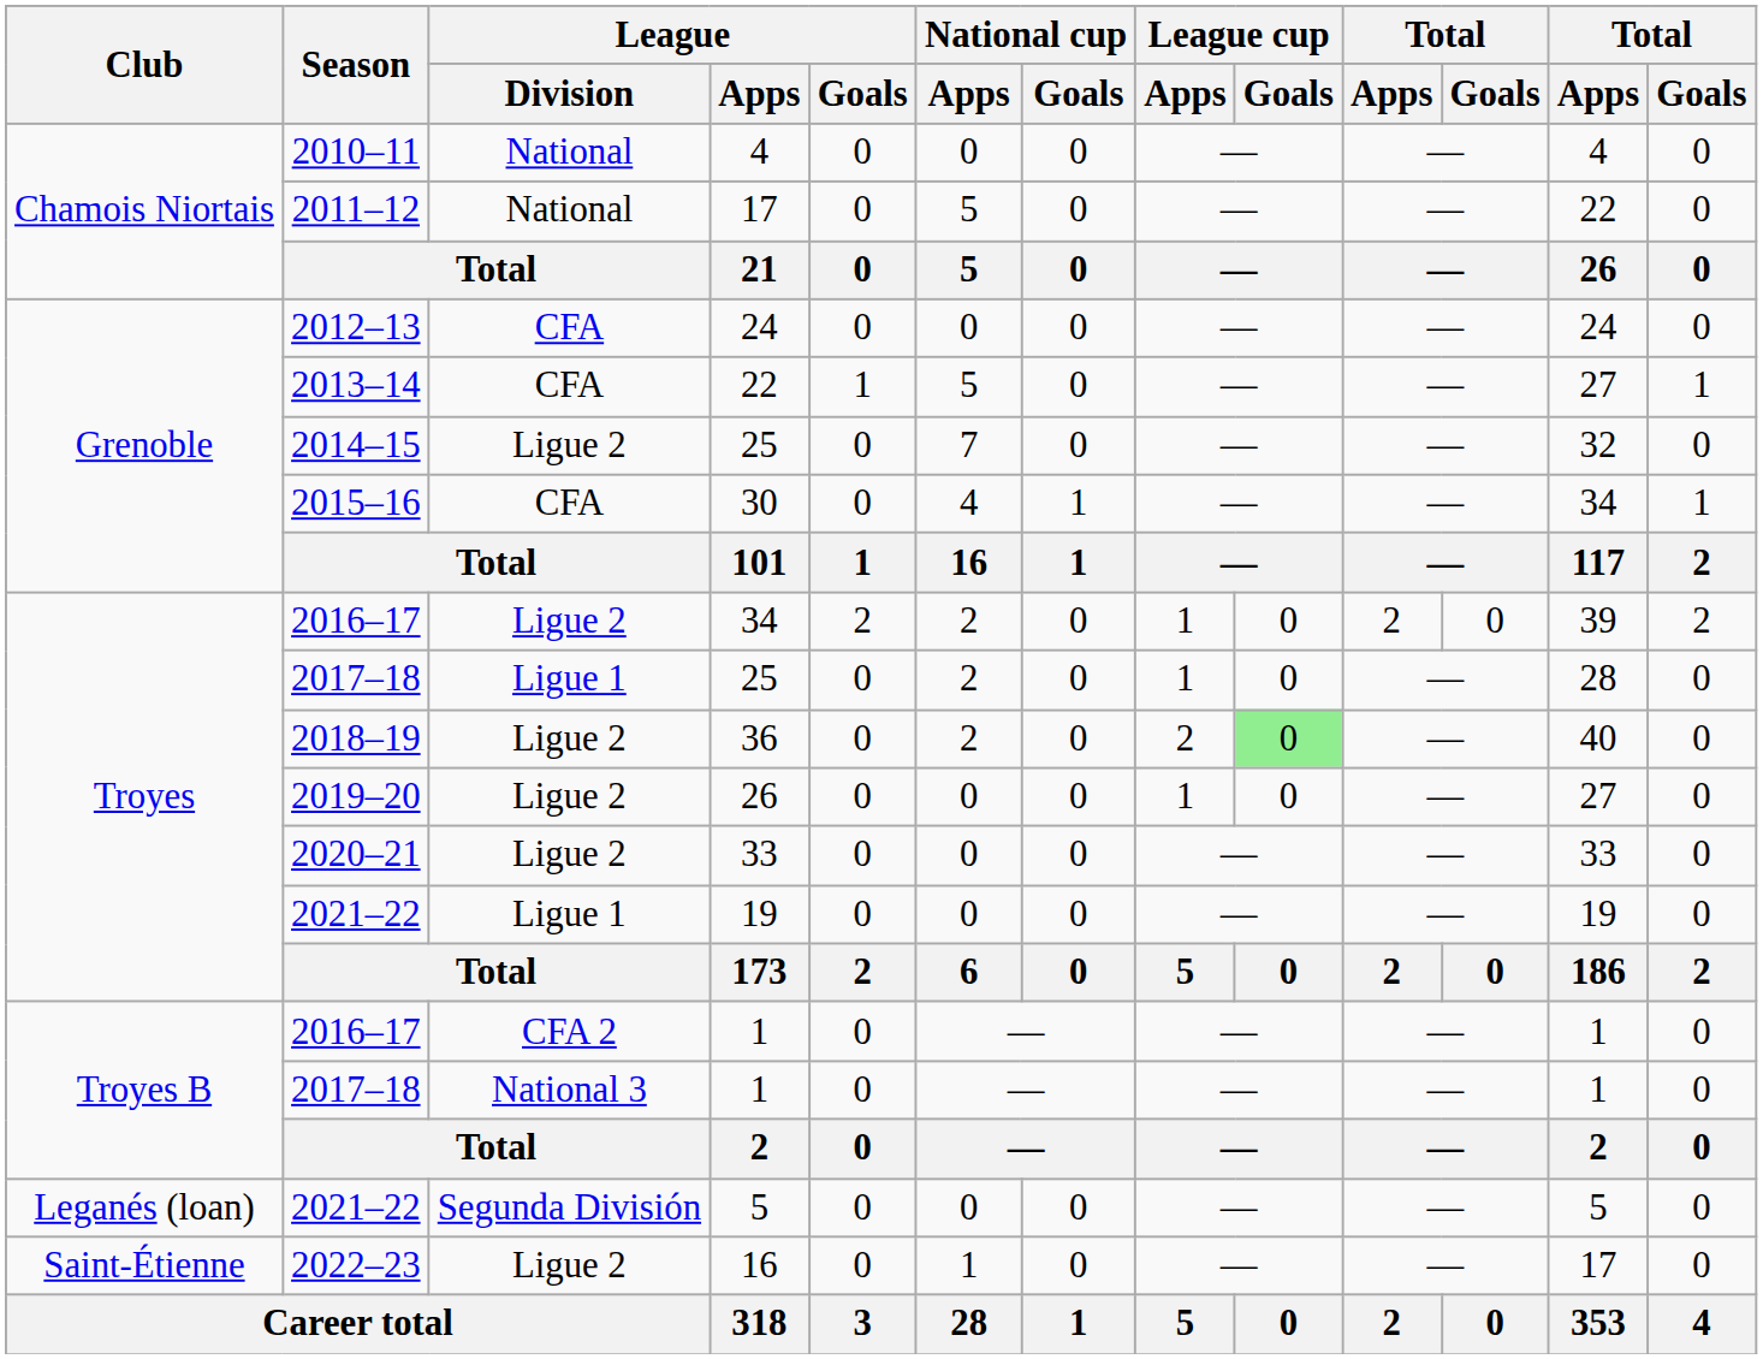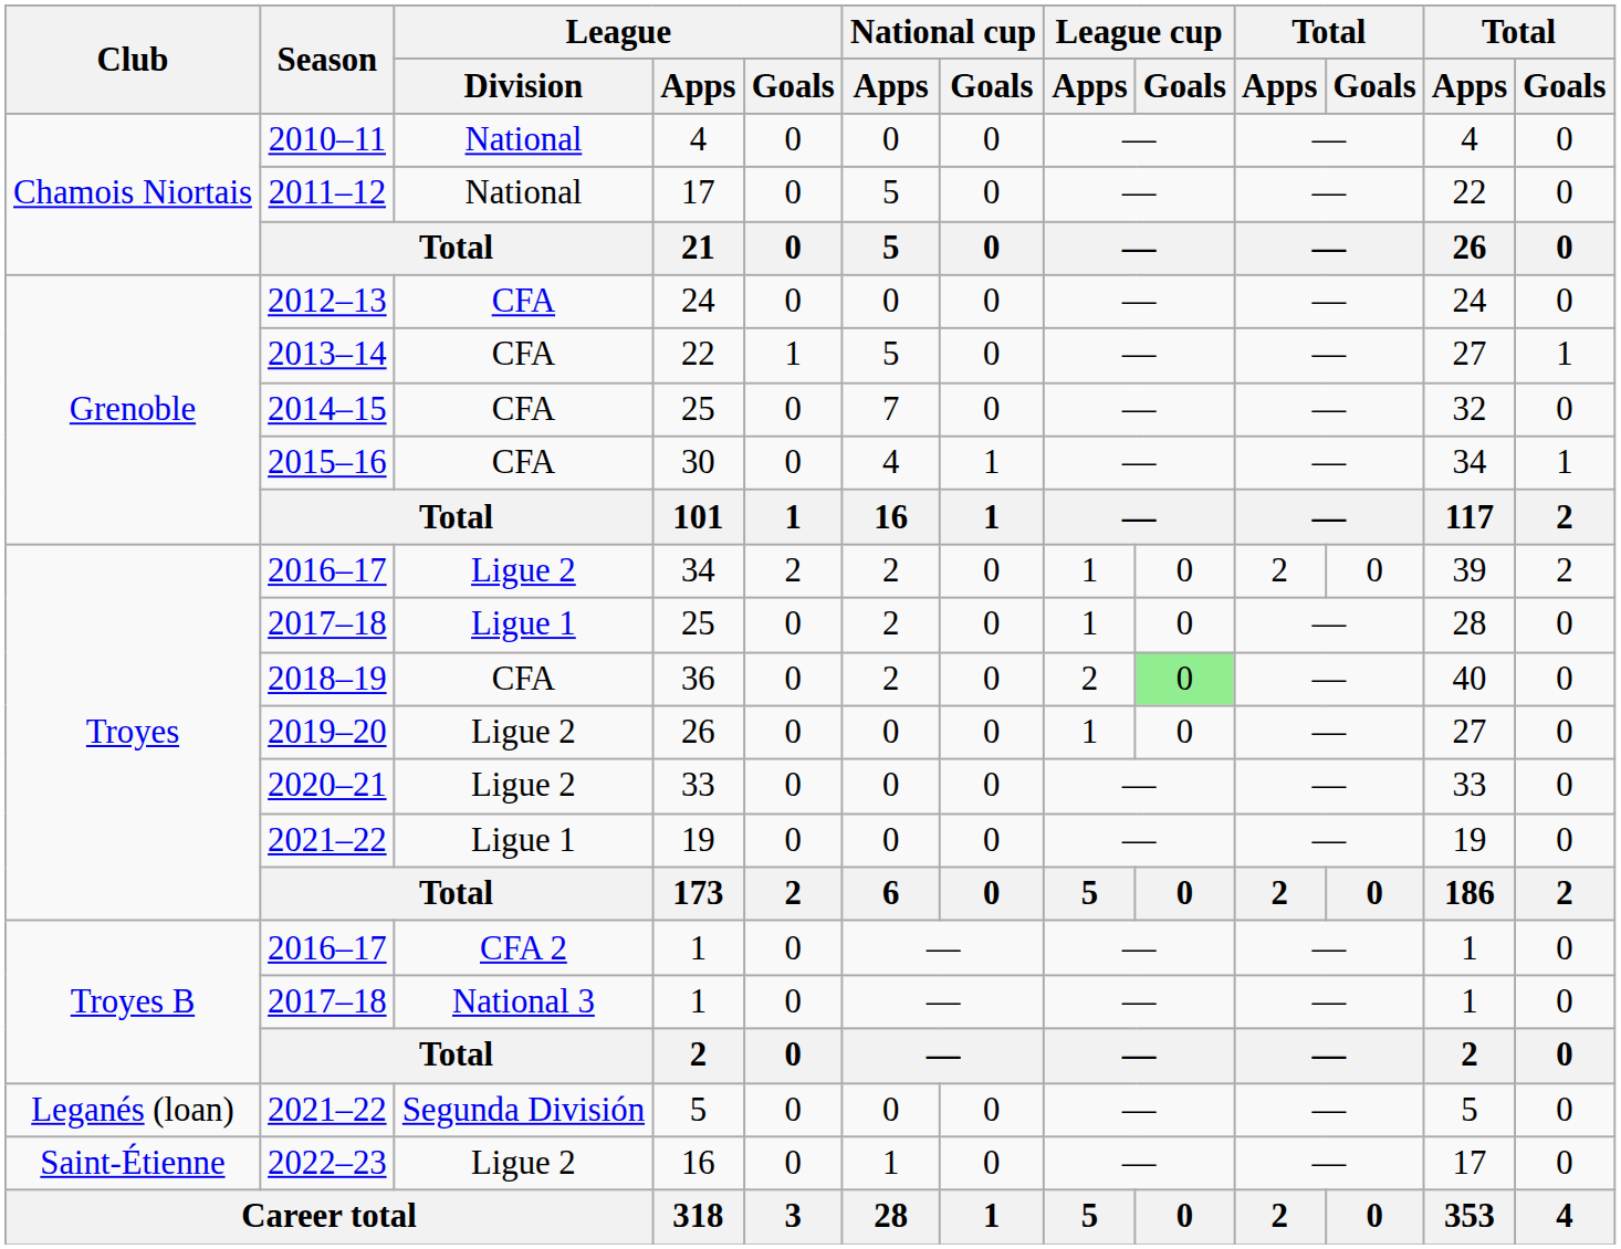2014–15 / 25 | League / Division: Ligue 2 -> CFA
36 | League / Division: Ligue 2 -> CFA
